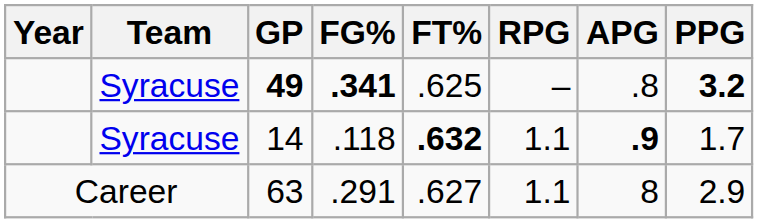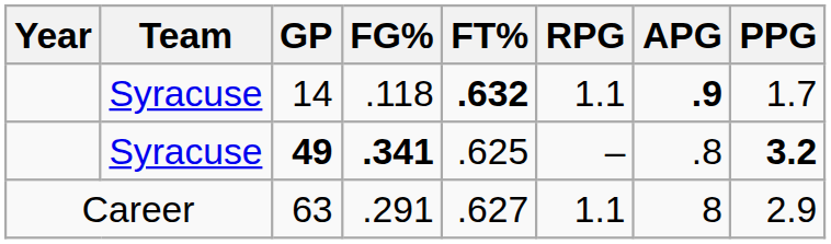rows swapped: 49 <-> 14
